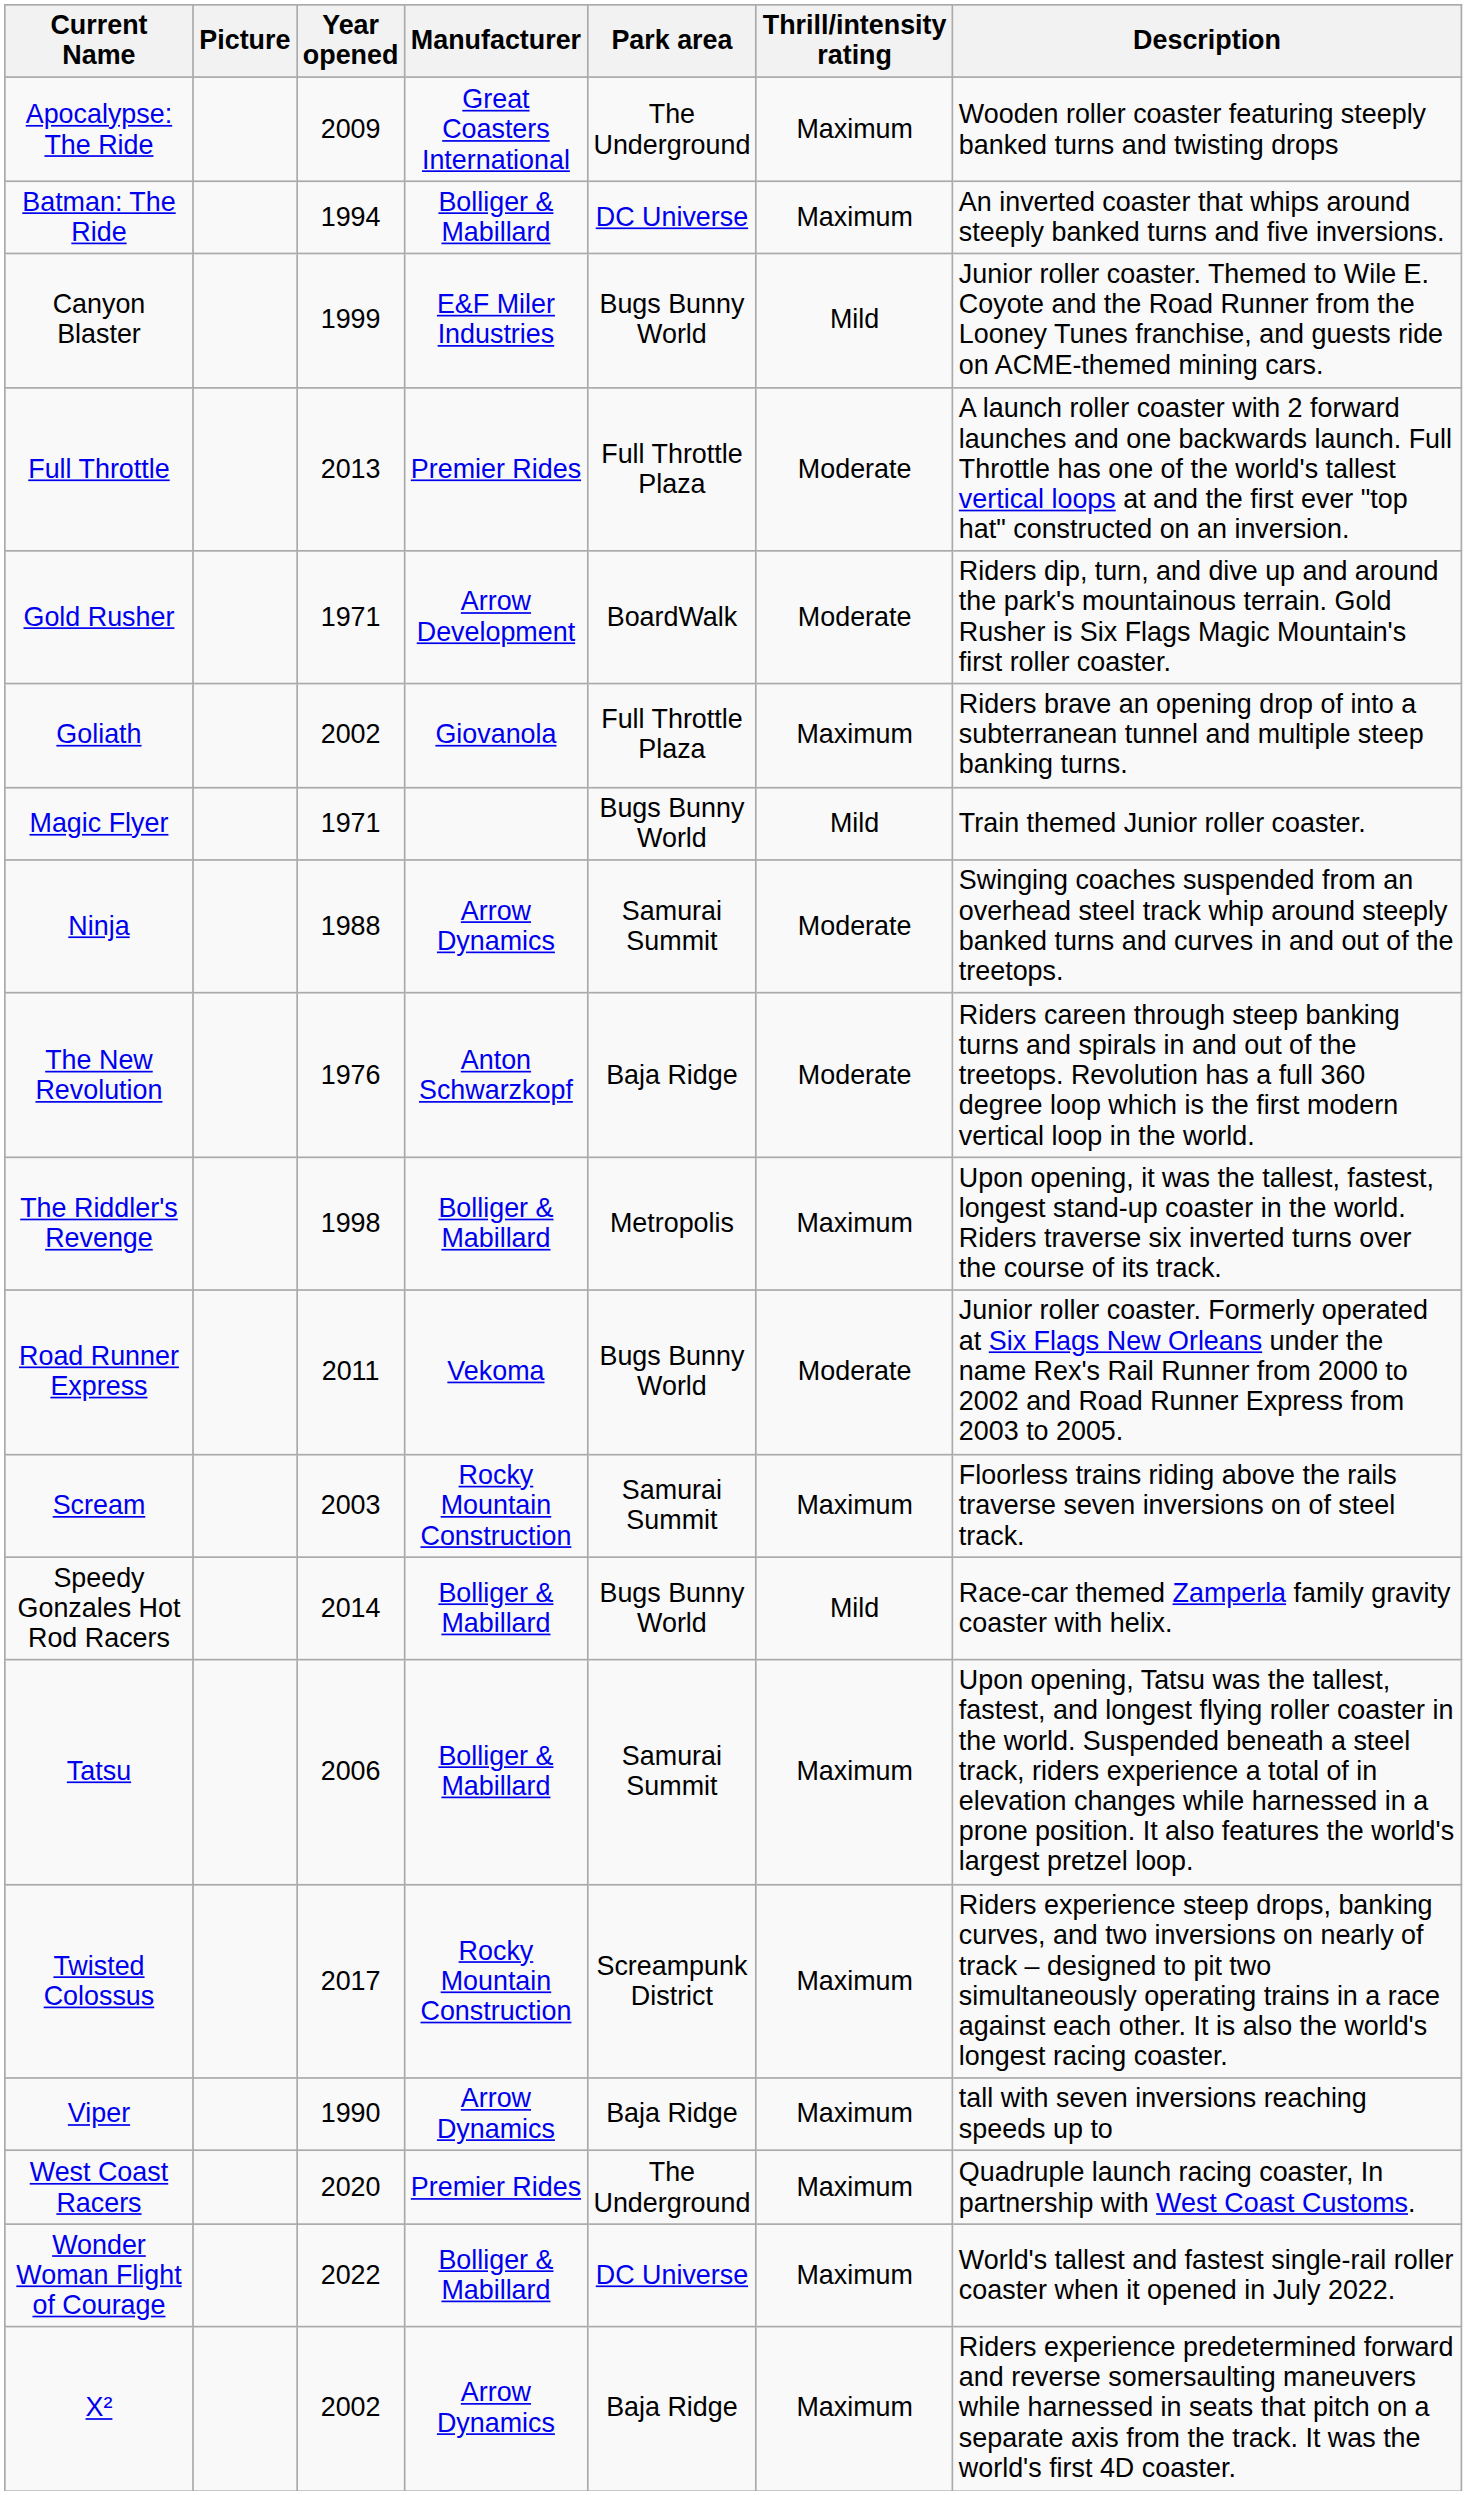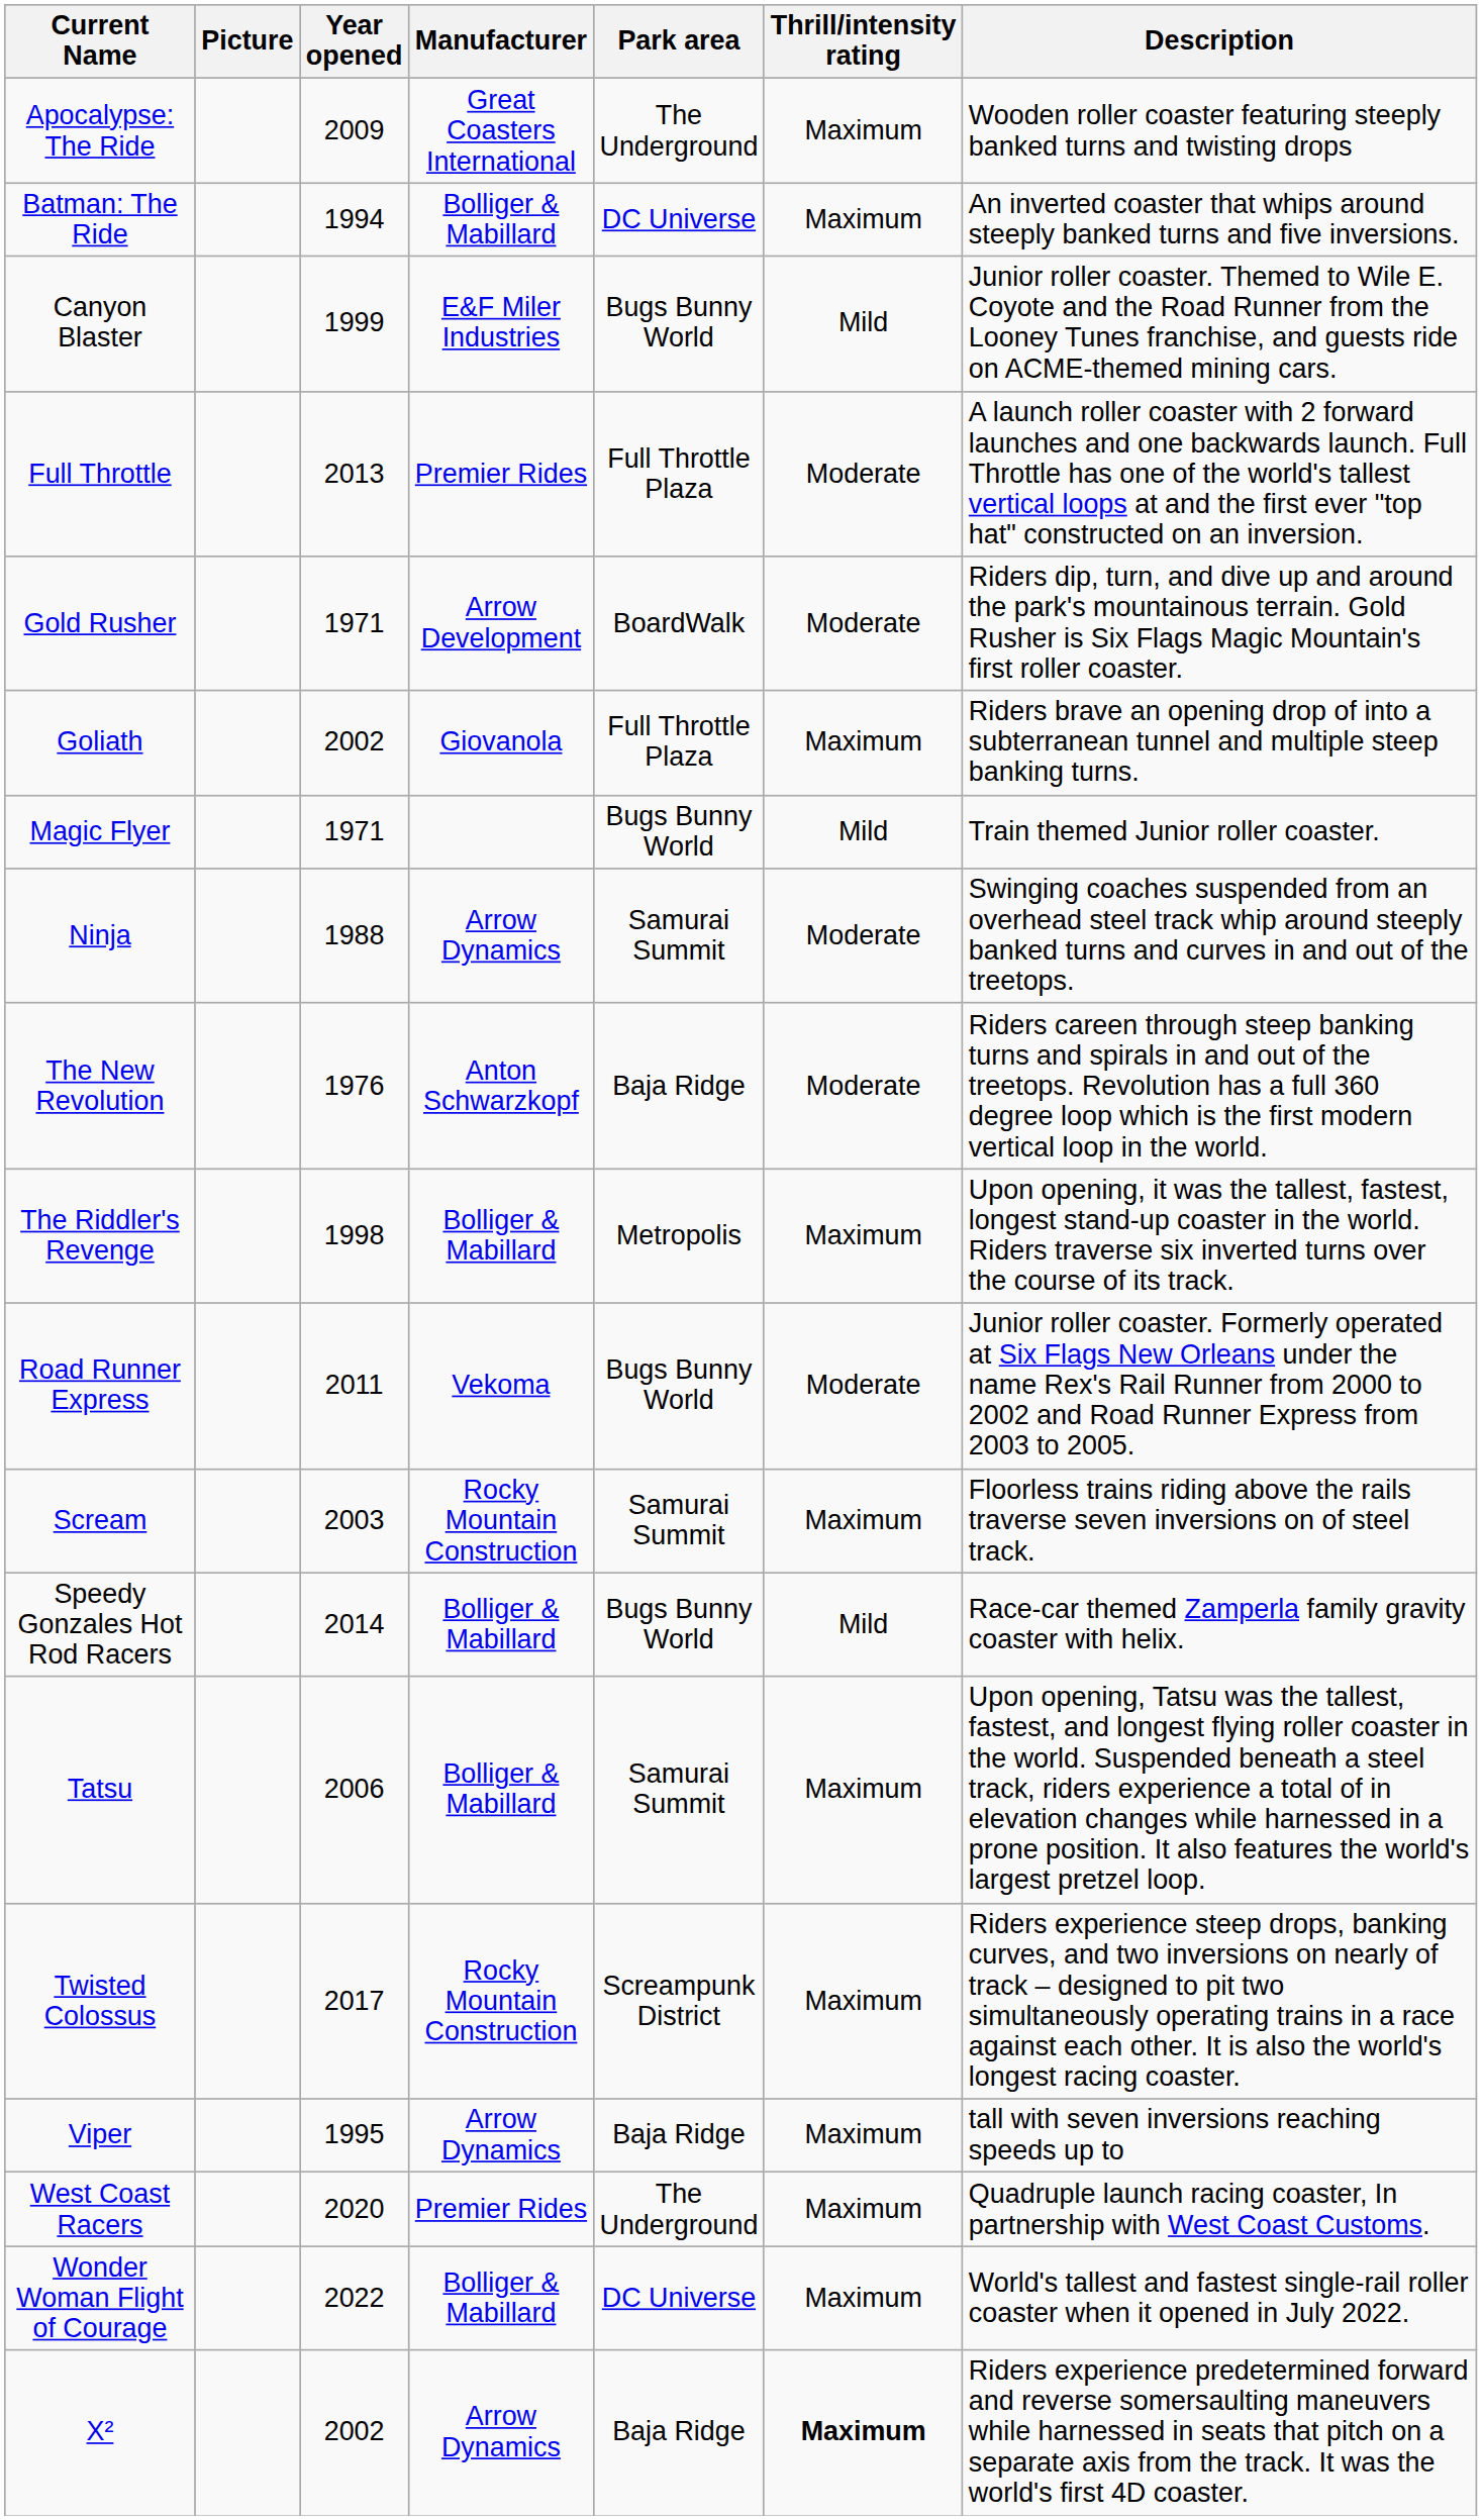Viper | Year opened: 1990 -> 1995
X² | Thrill/intensity rating: normal -> bold
